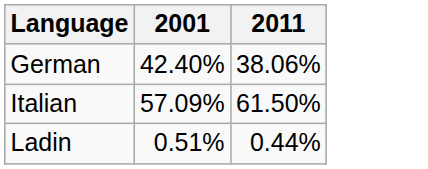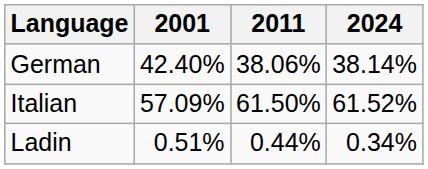+ column: 2024 | 38.14% | 61.52% | 0.34%
